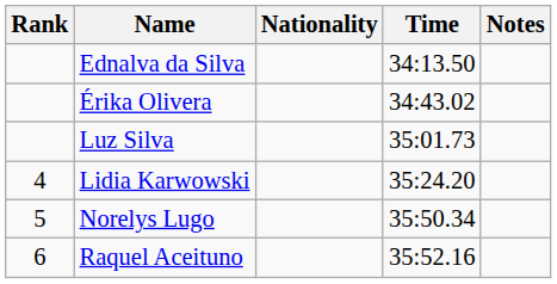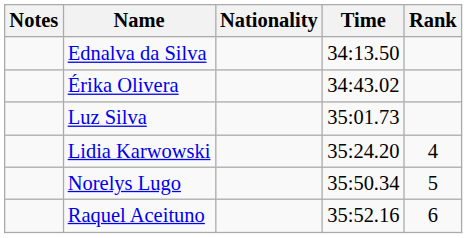columns swapped: Rank <-> Notes
